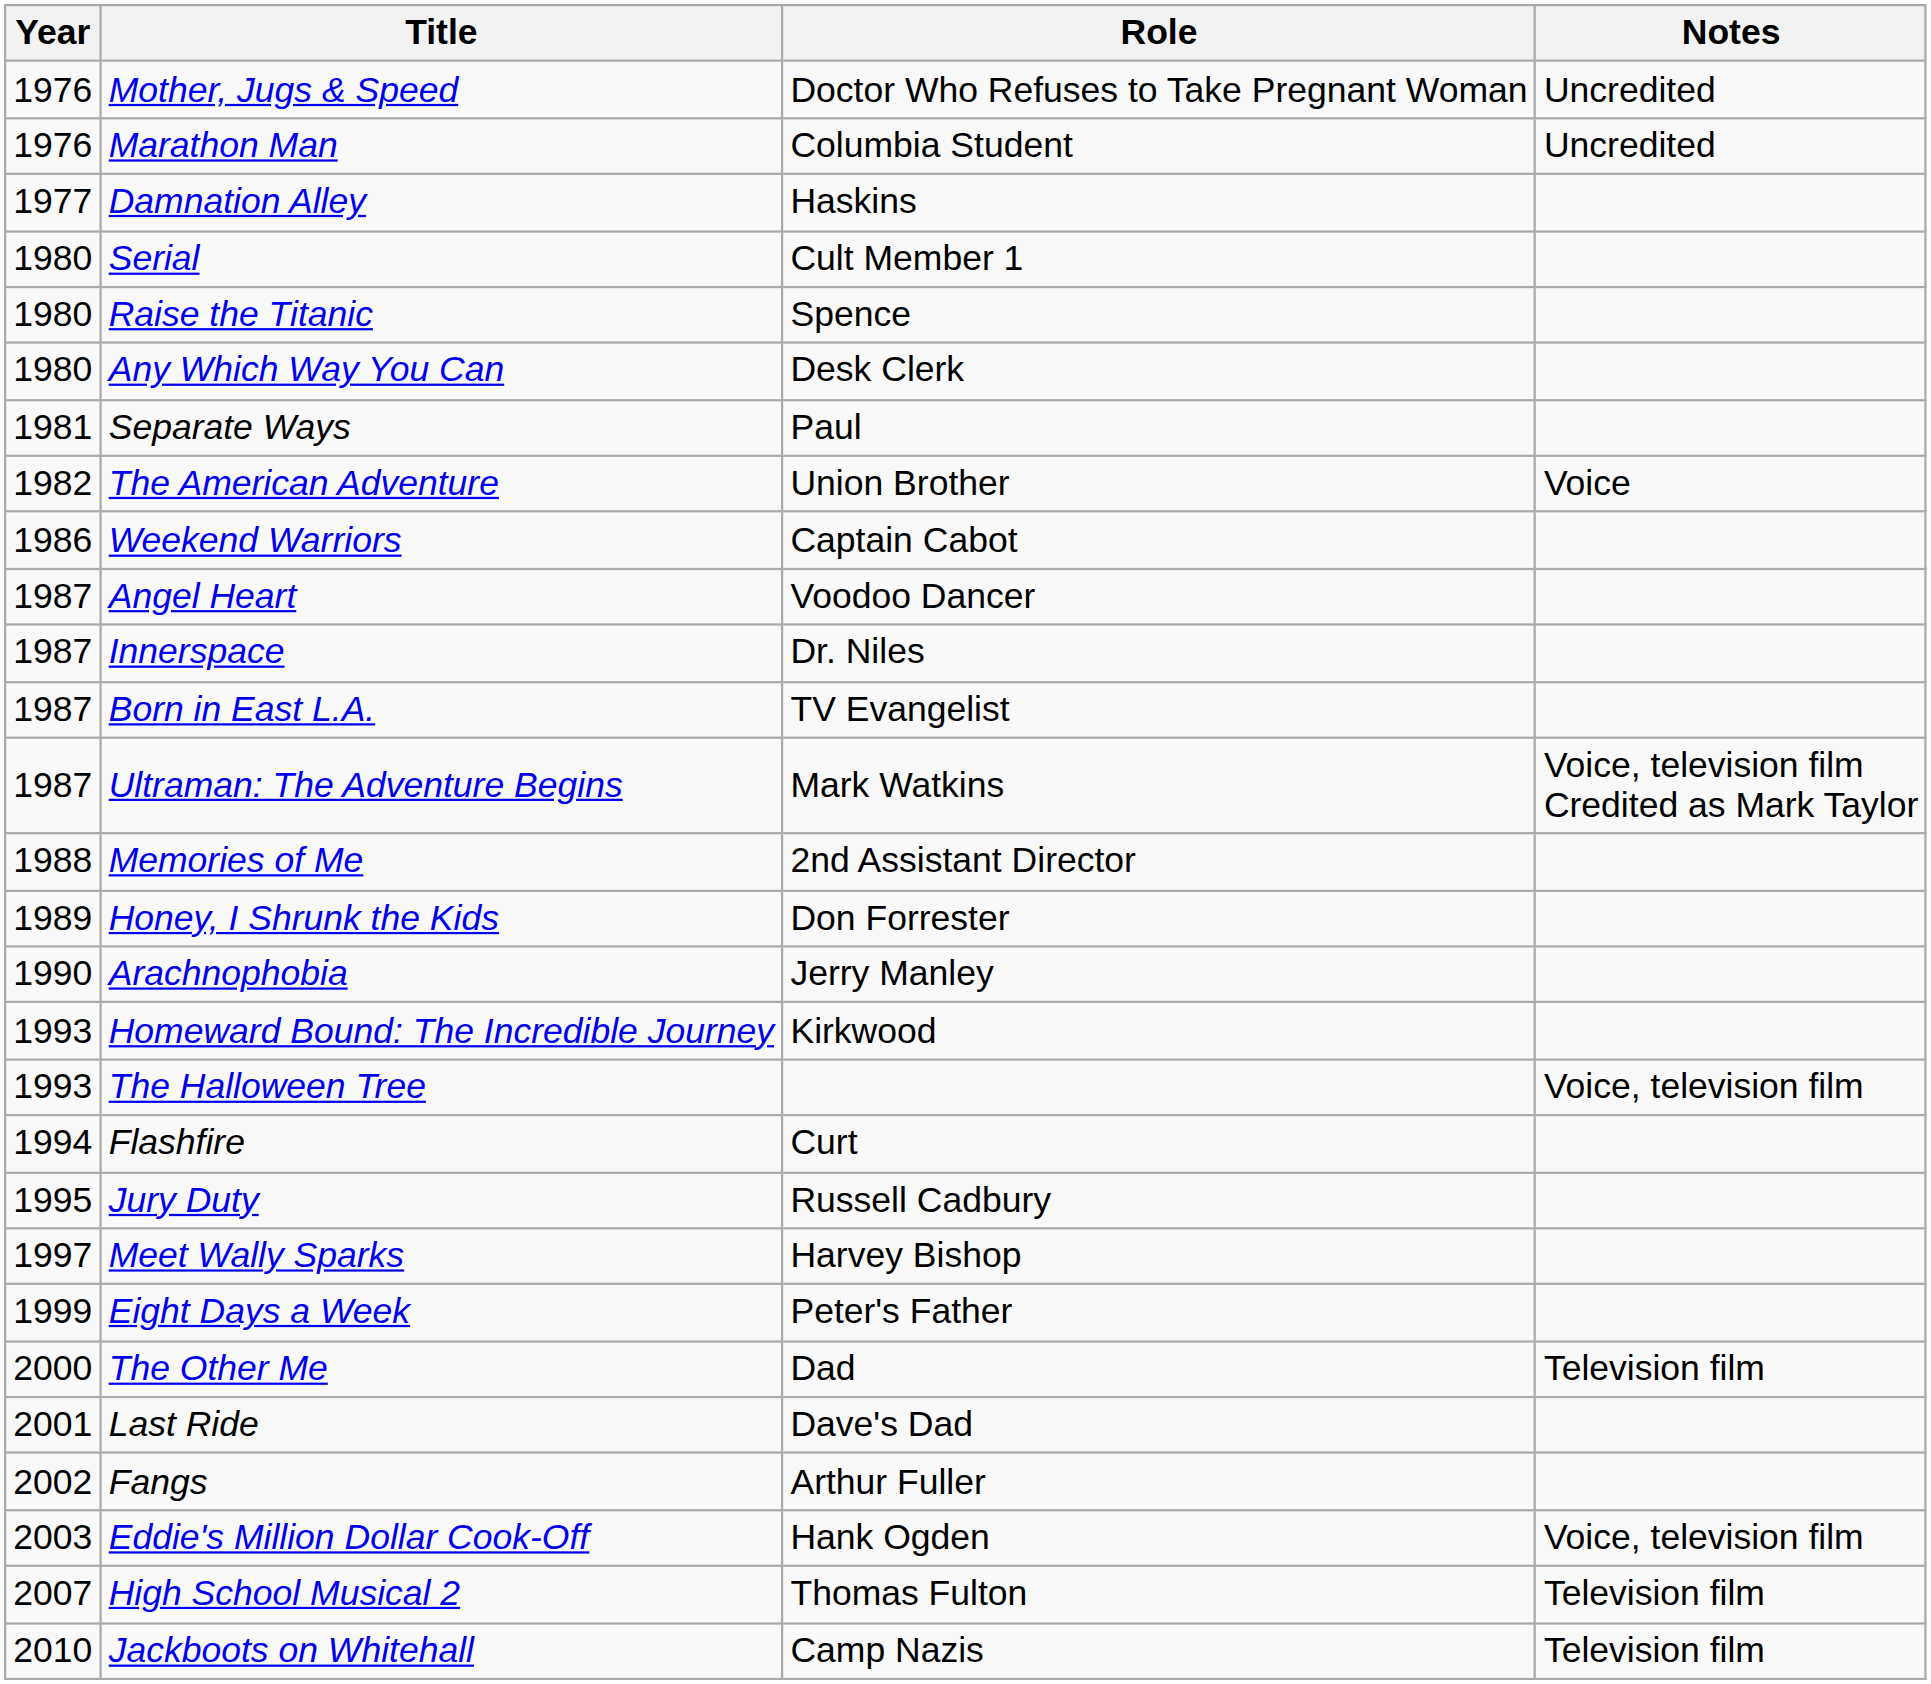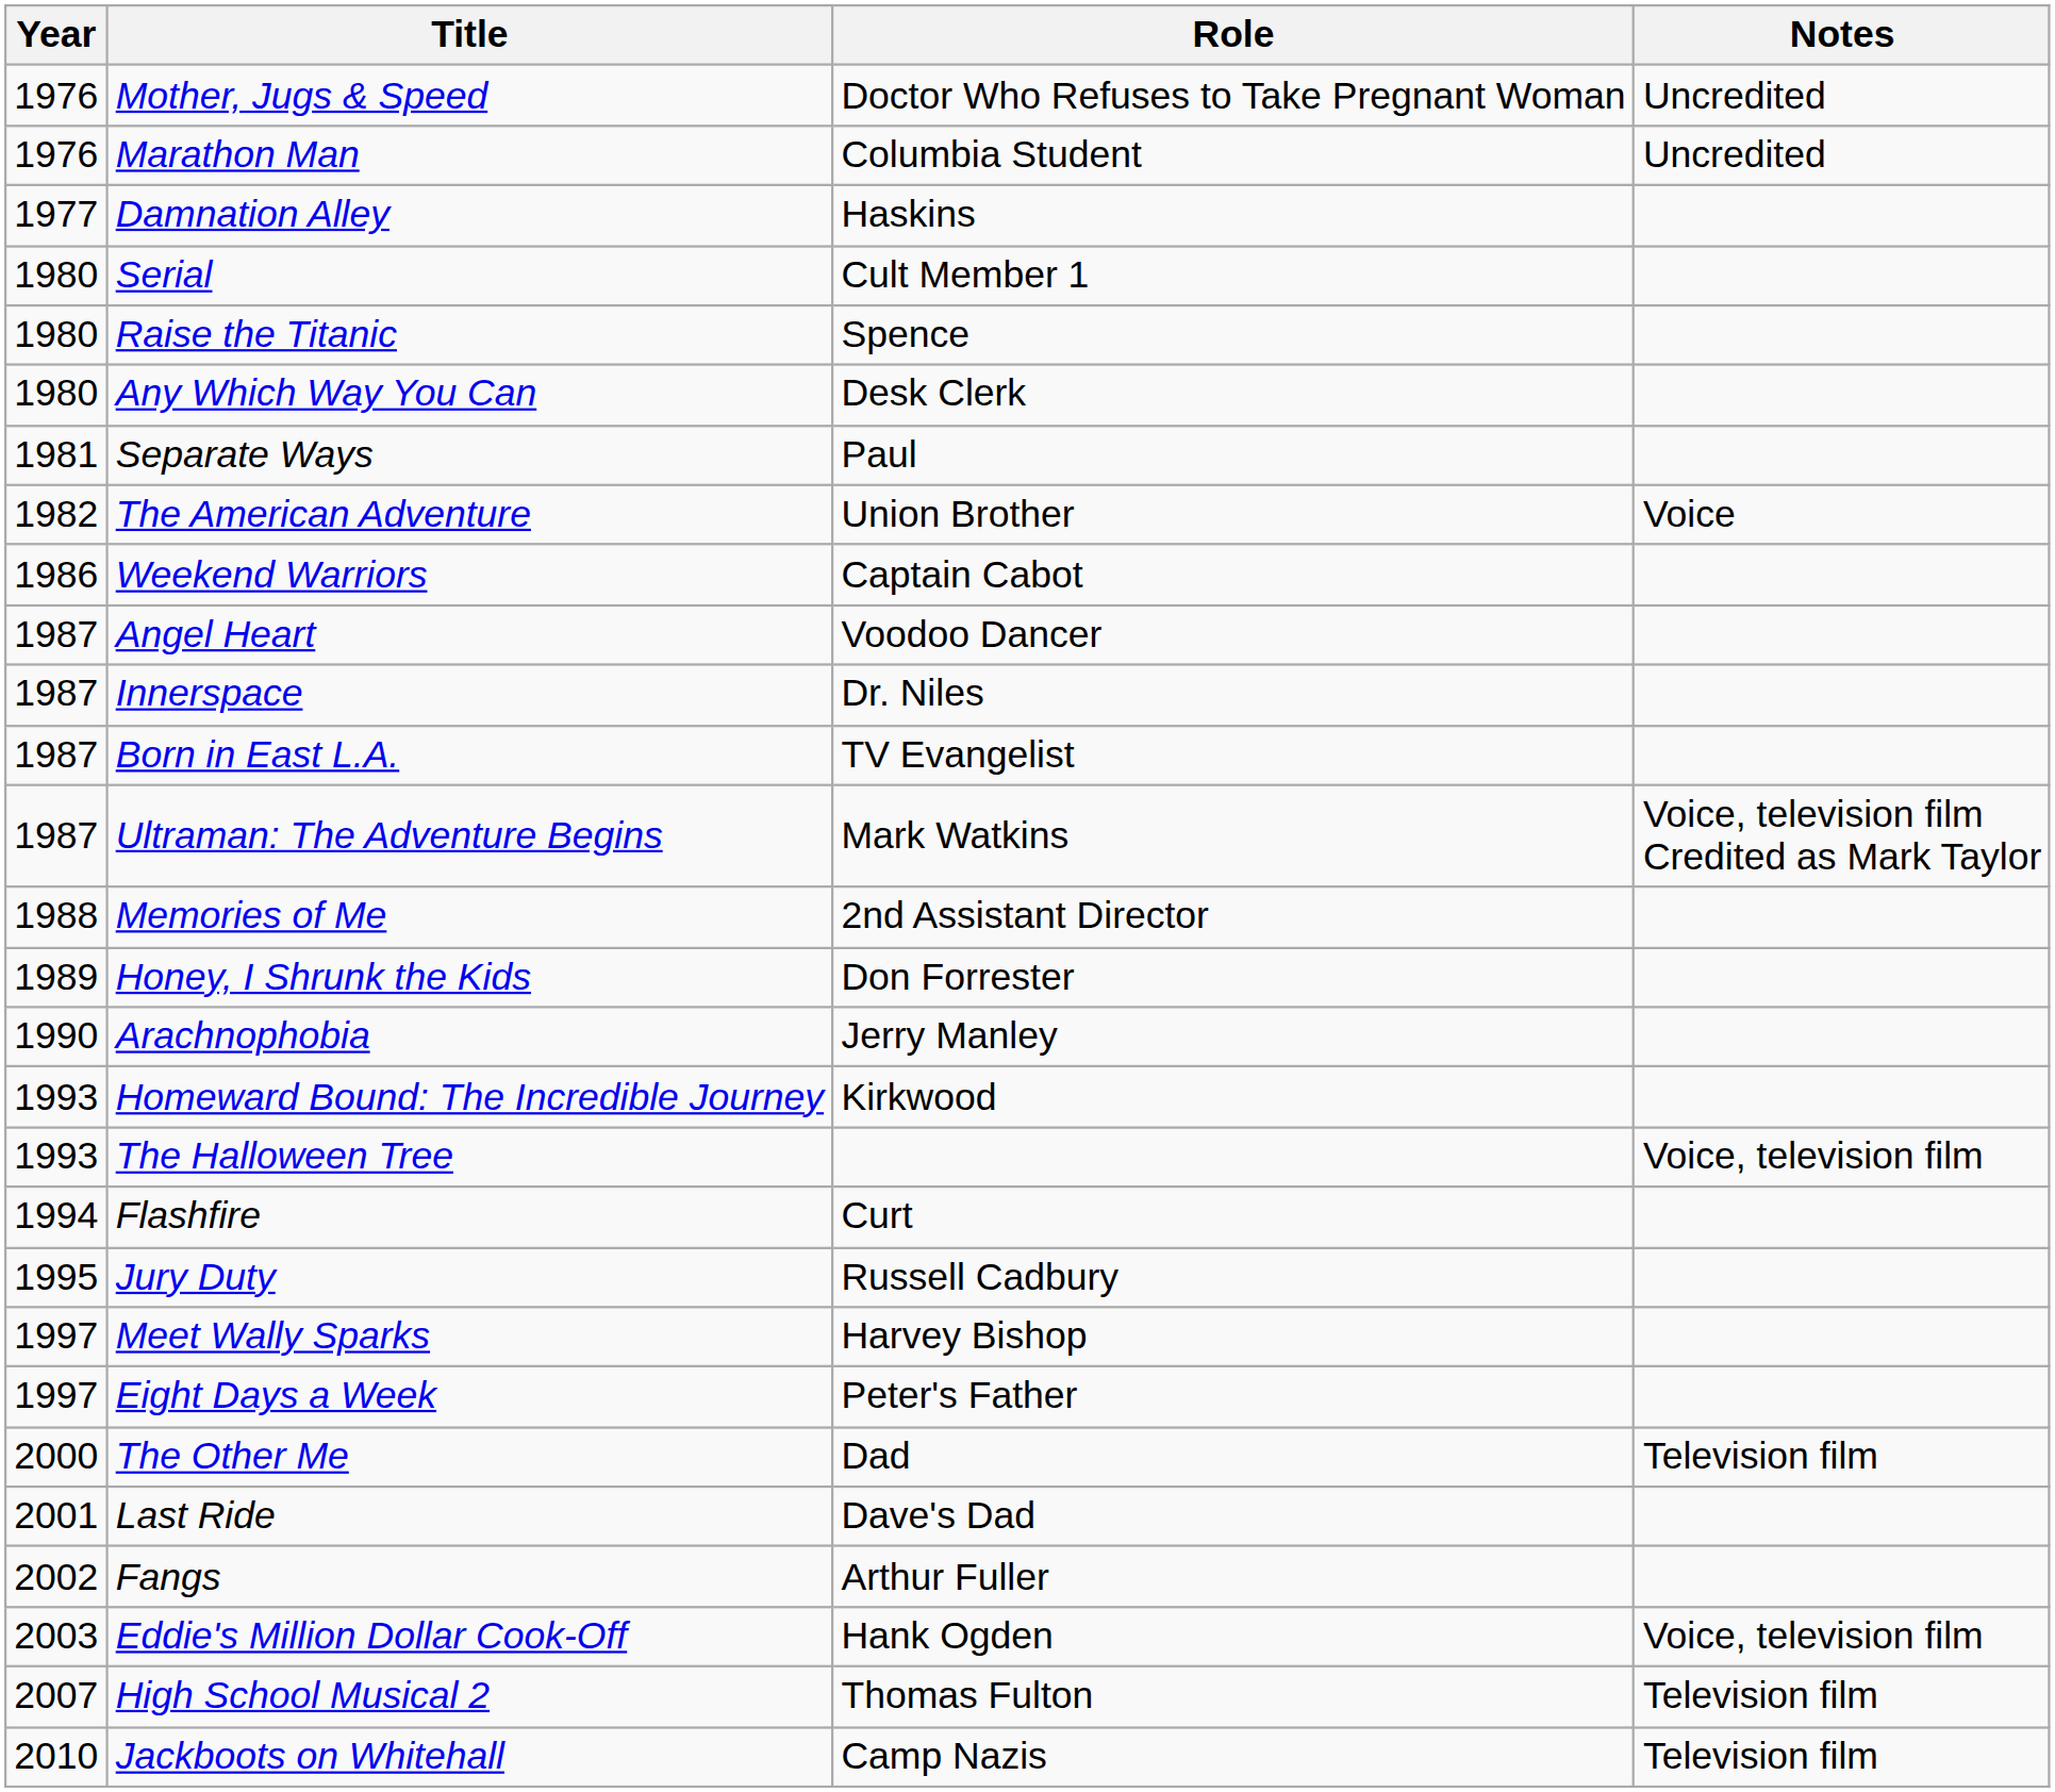Eight Days a Week | Year: 1999 -> 1997
